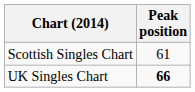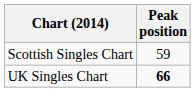Scottish Singles Chart | Peak position: 61 -> 59
